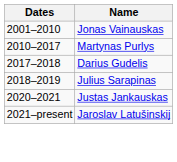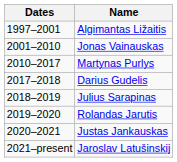+ row: 1997–2001 | Algimantas Ližaitis
+ row: 2019–2020 | Rolandas Jarutis
